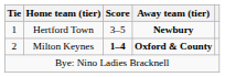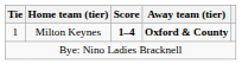- row: 1 | Hertford Town | 3–5 | Newbury
Milton Keynes | Tie: 2 -> 1
